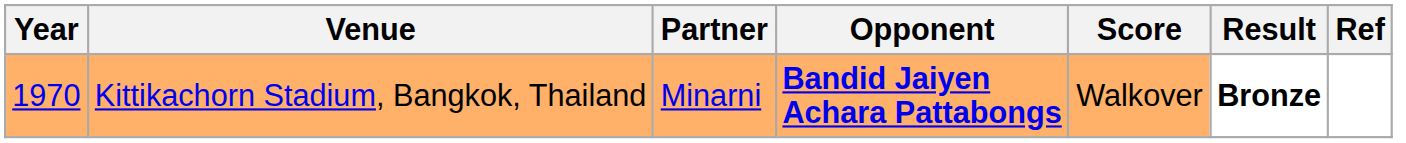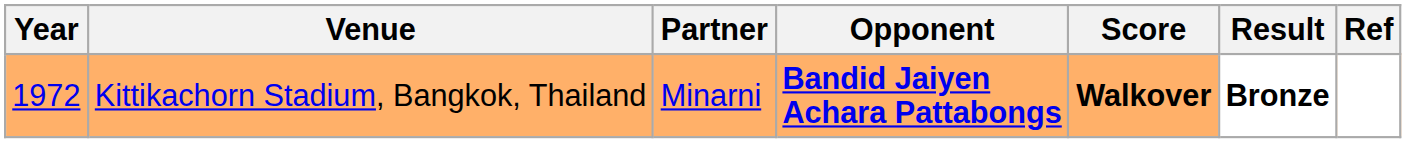Kittikachorn Stadium, Bangkok, Thailand | Year: 1970 -> 1972
Kittikachorn Stadium, Bangkok, Thailand | Score: normal -> bold
